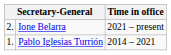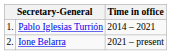rows swapped: Pablo Iglesias Turrión <-> Ione Belarra
